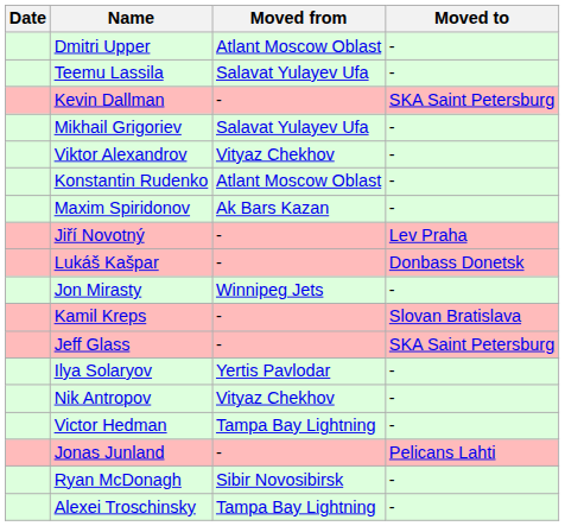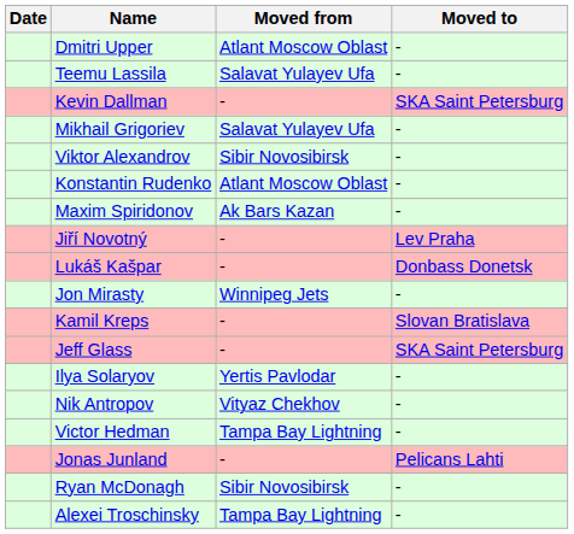Viktor Alexandrov | Moved from: Vityaz Chekhov -> Sibir Novosibirsk
